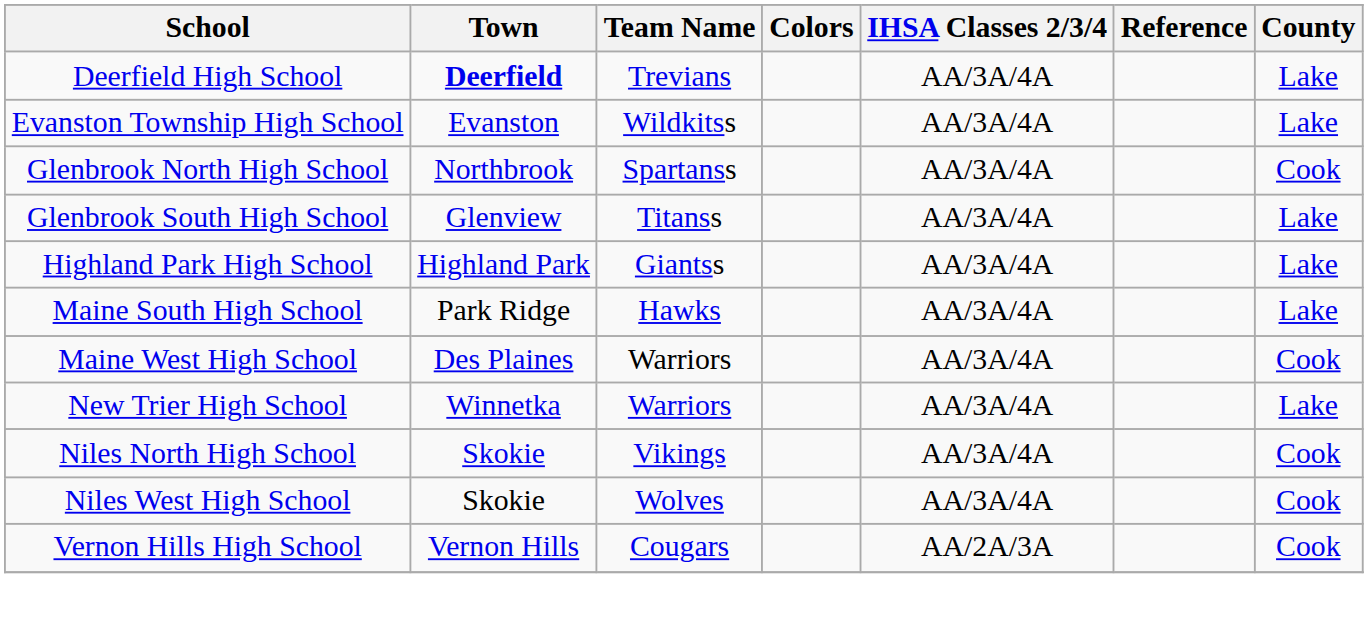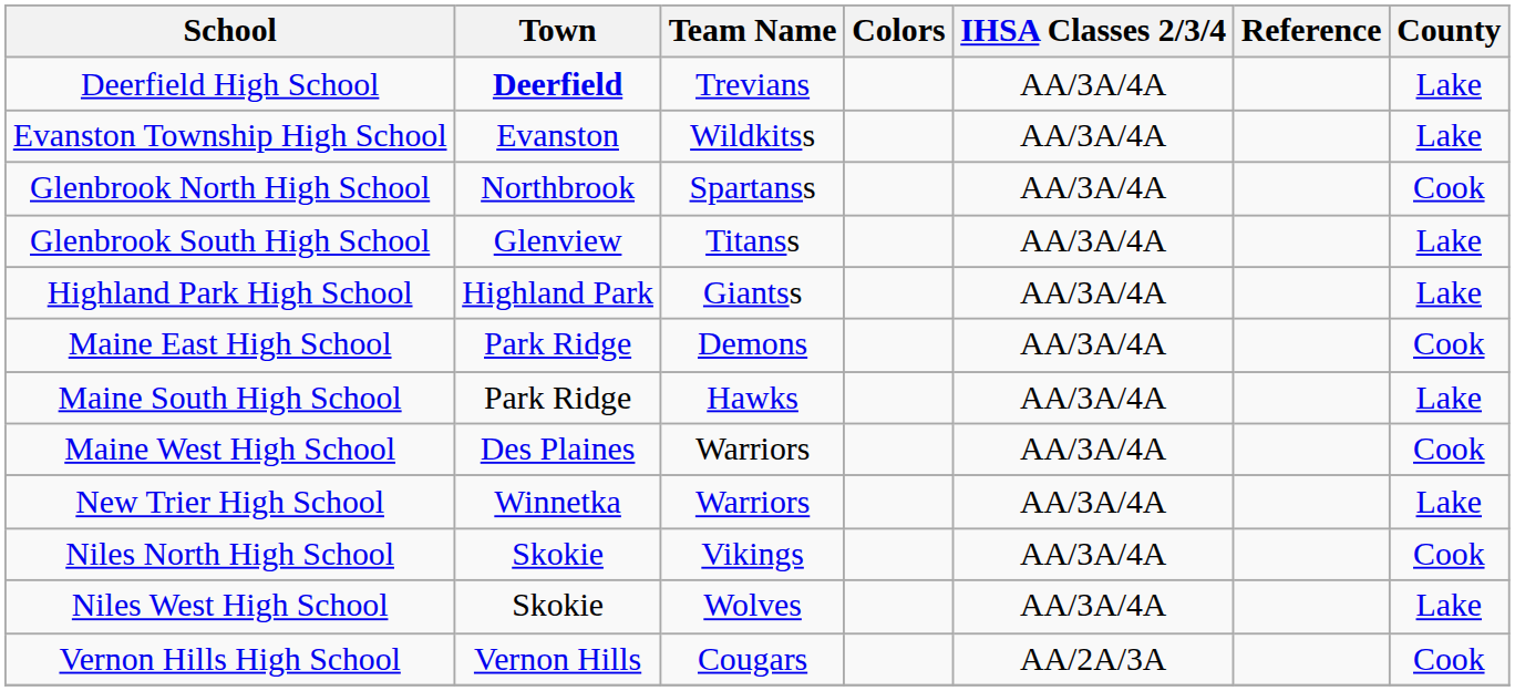+ row: Maine East High School | Park Ridge | Demons | AA/3A/4A | Cook
Niles West High School | County: Cook -> Lake
